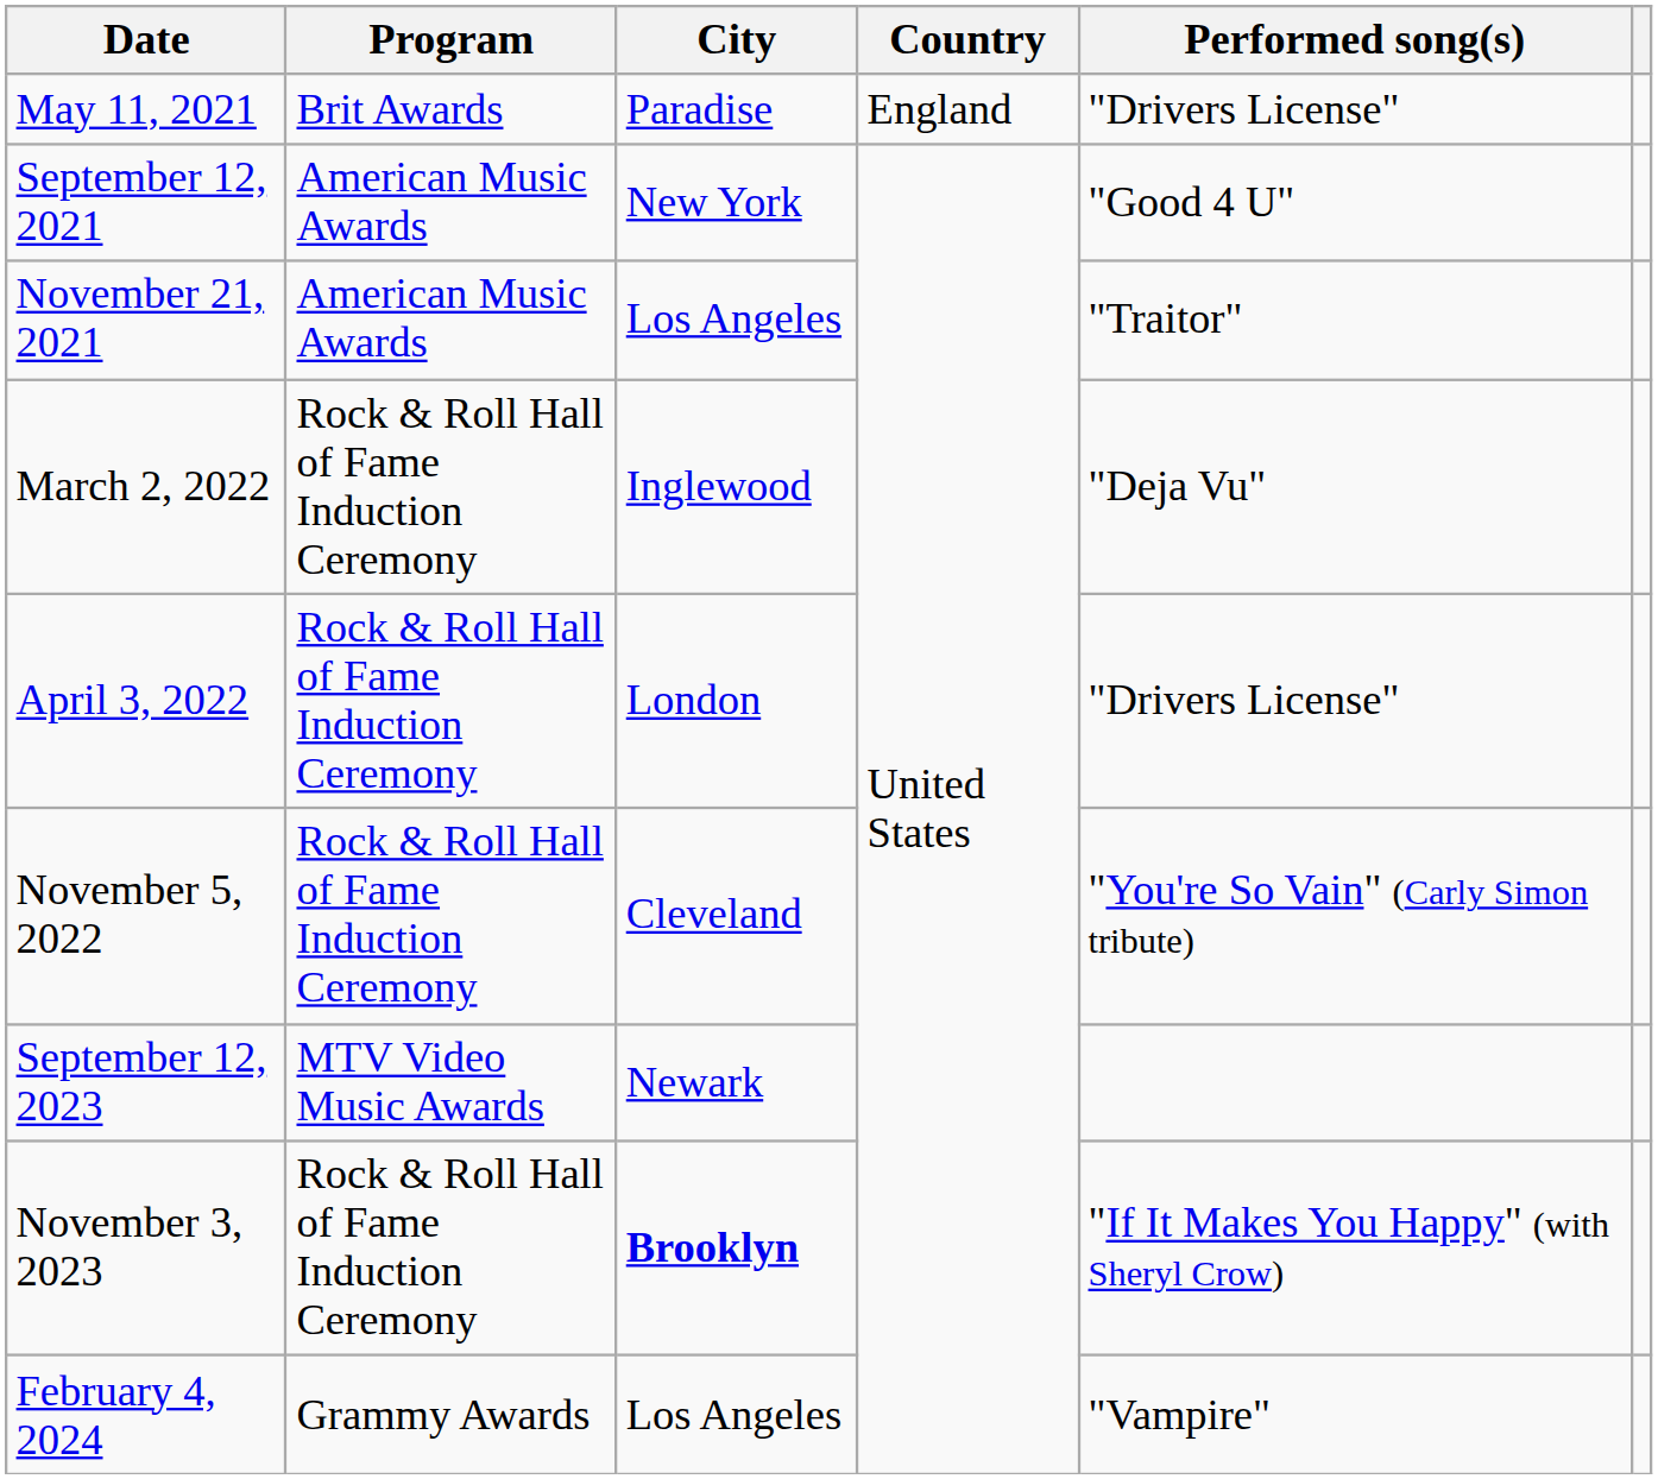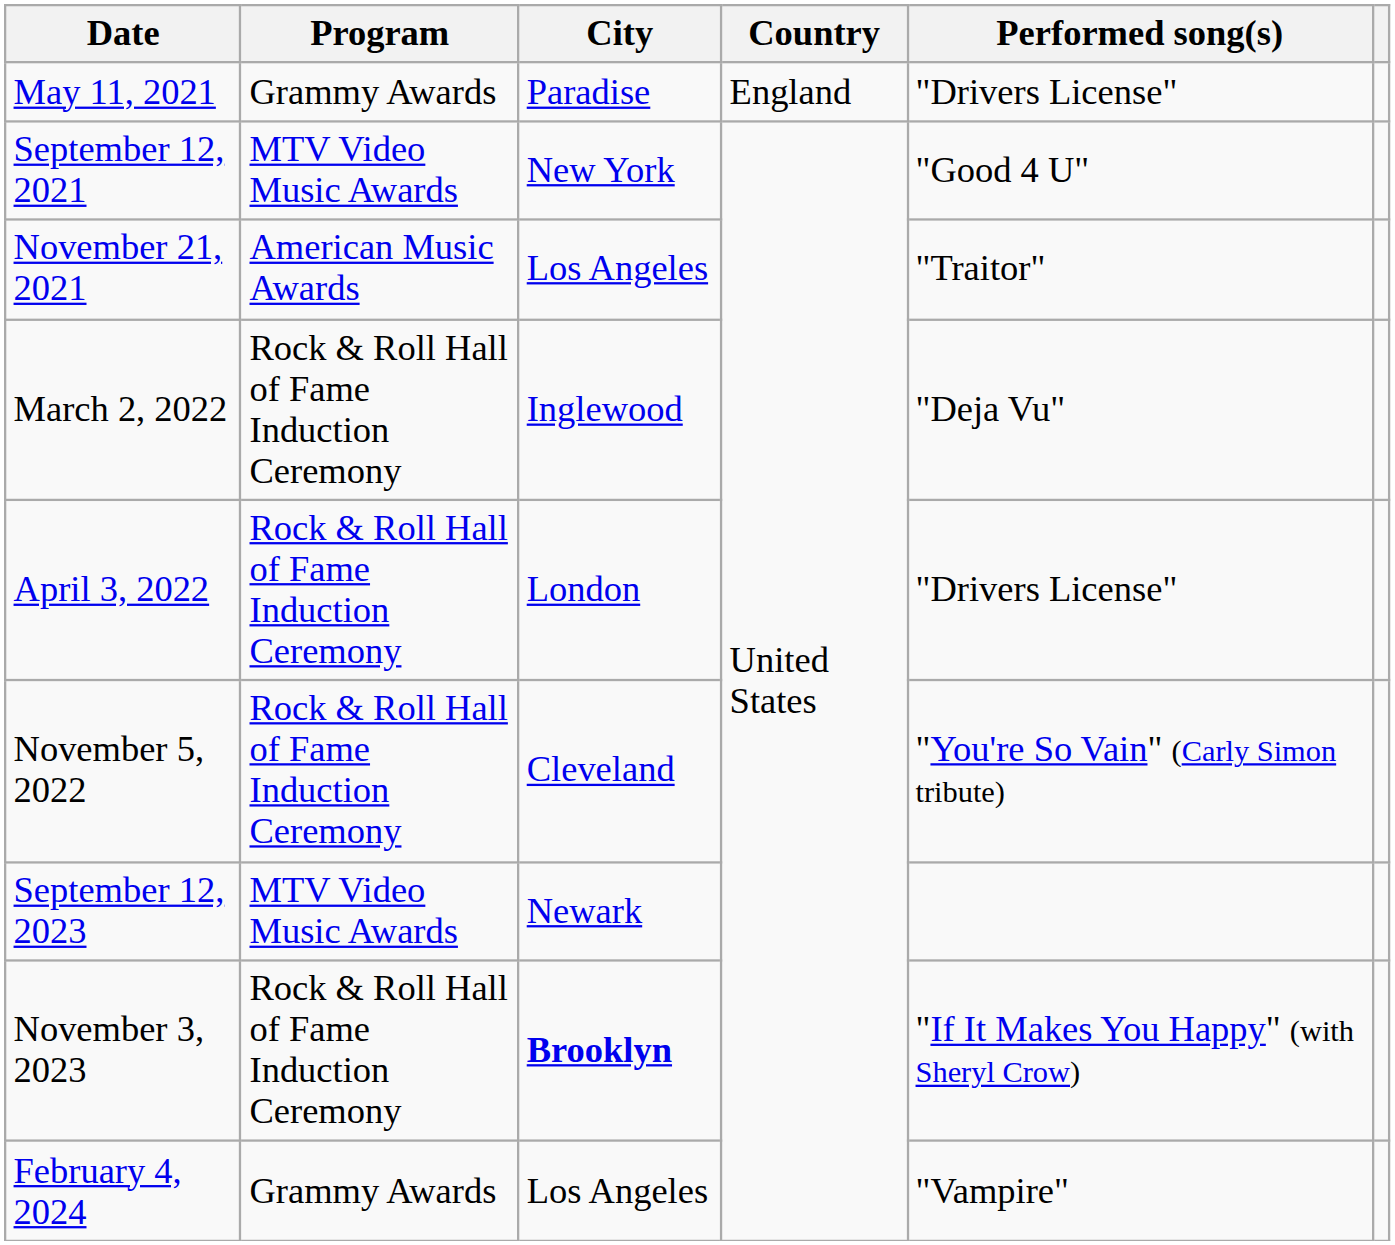May 11, 2021 | Program: Brit Awards -> Grammy Awards
September 12, 2021 | Program: American Music Awards -> MTV Video Music Awards
